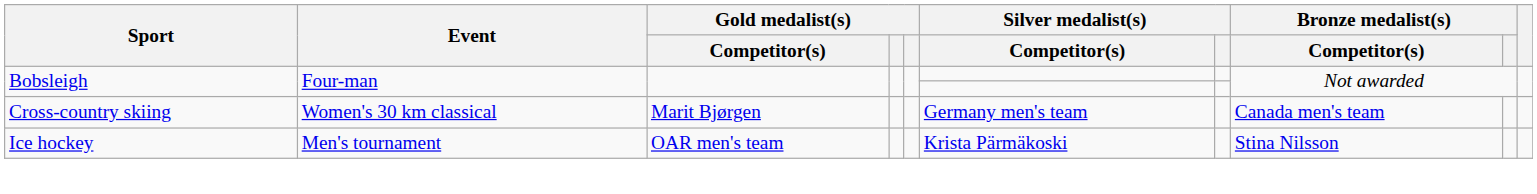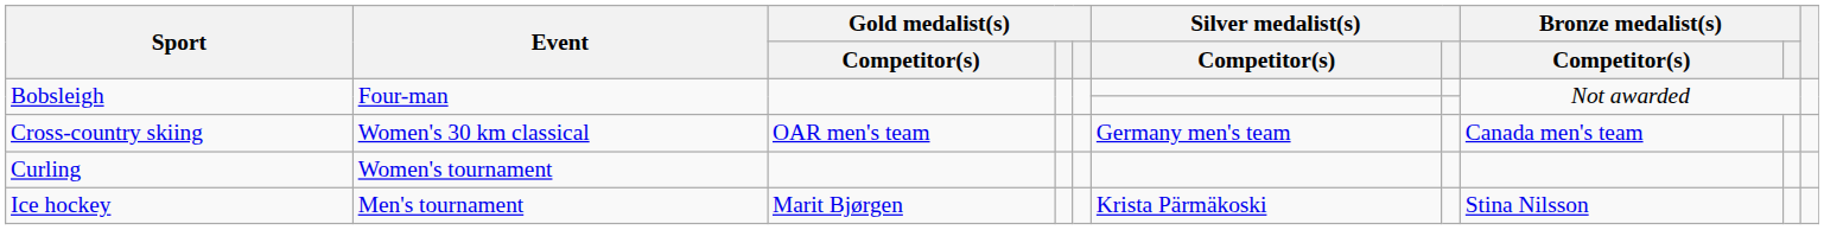Cross-country skiing | Gold medalist(s) / Competitor(s): Marit Bjørgen -> OAR men's team
+ row: Curling | Women's tournament
Ice hockey | Gold medalist(s) / Competitor(s): OAR men's team -> Marit Bjørgen
